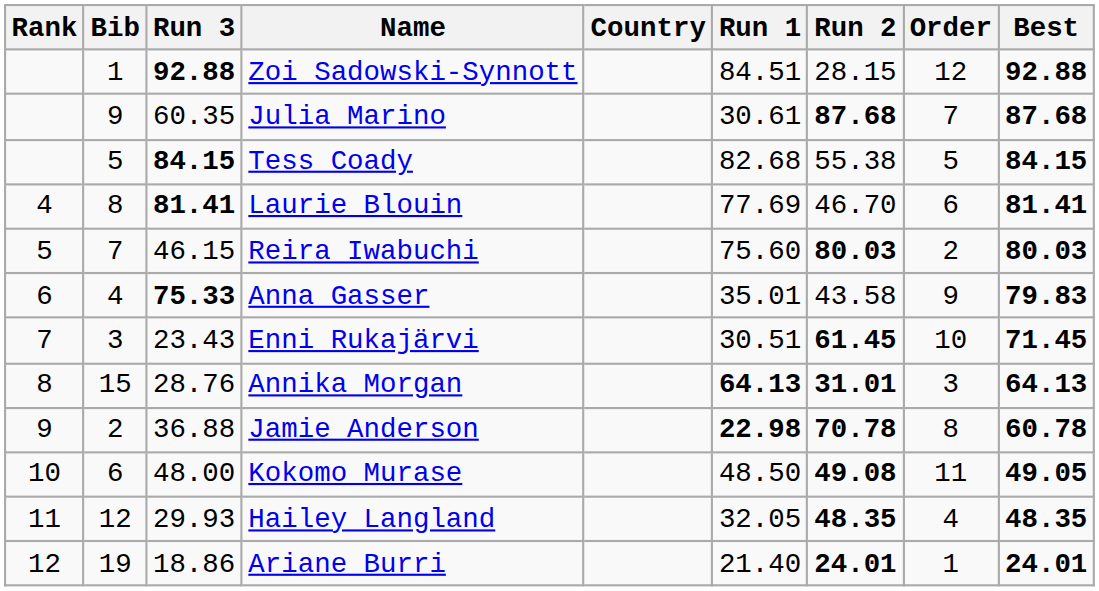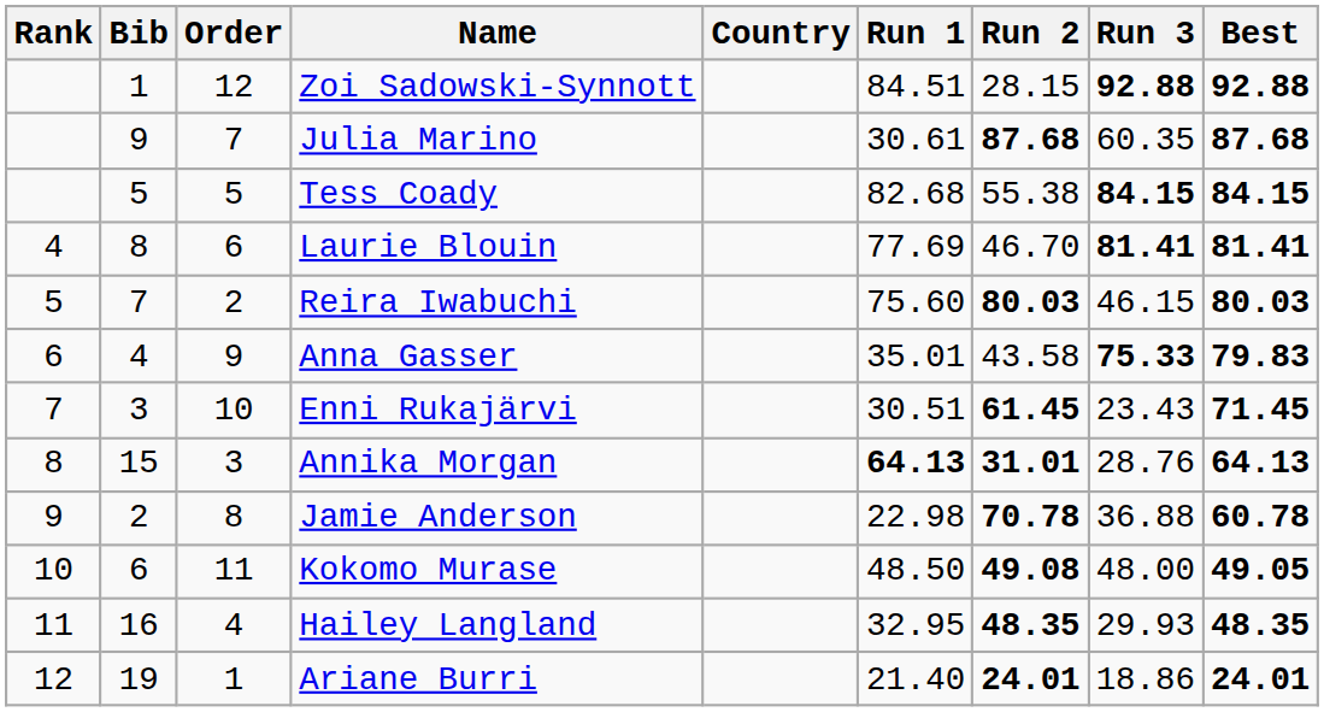columns swapped: Order <-> Run 3
Jamie Anderson | Run 1: bold -> normal
Hailey Langland | Bib: 12 -> 16
Hailey Langland | Run 1: 32.05 -> 32.95
